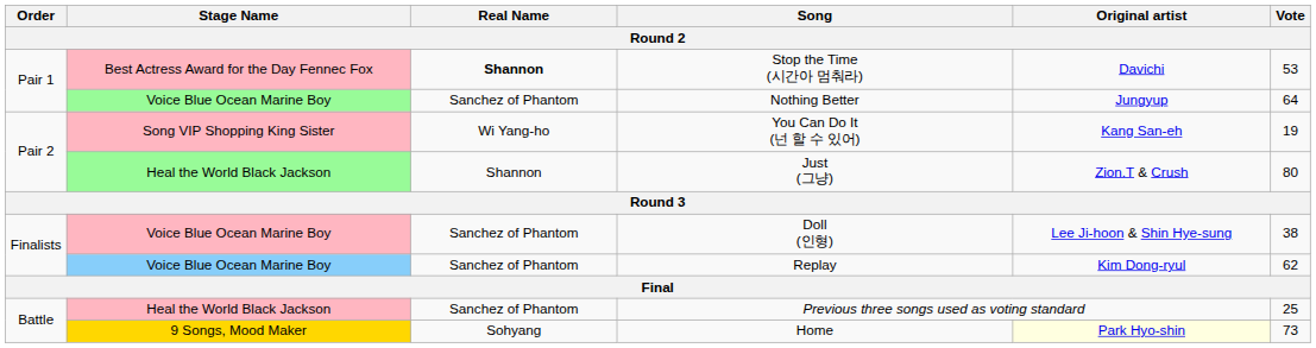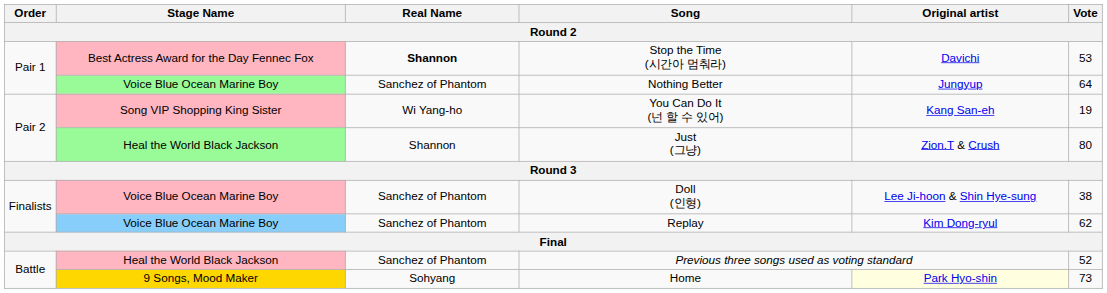Previous three songs used as voting standard | Vote: 25 -> 52
